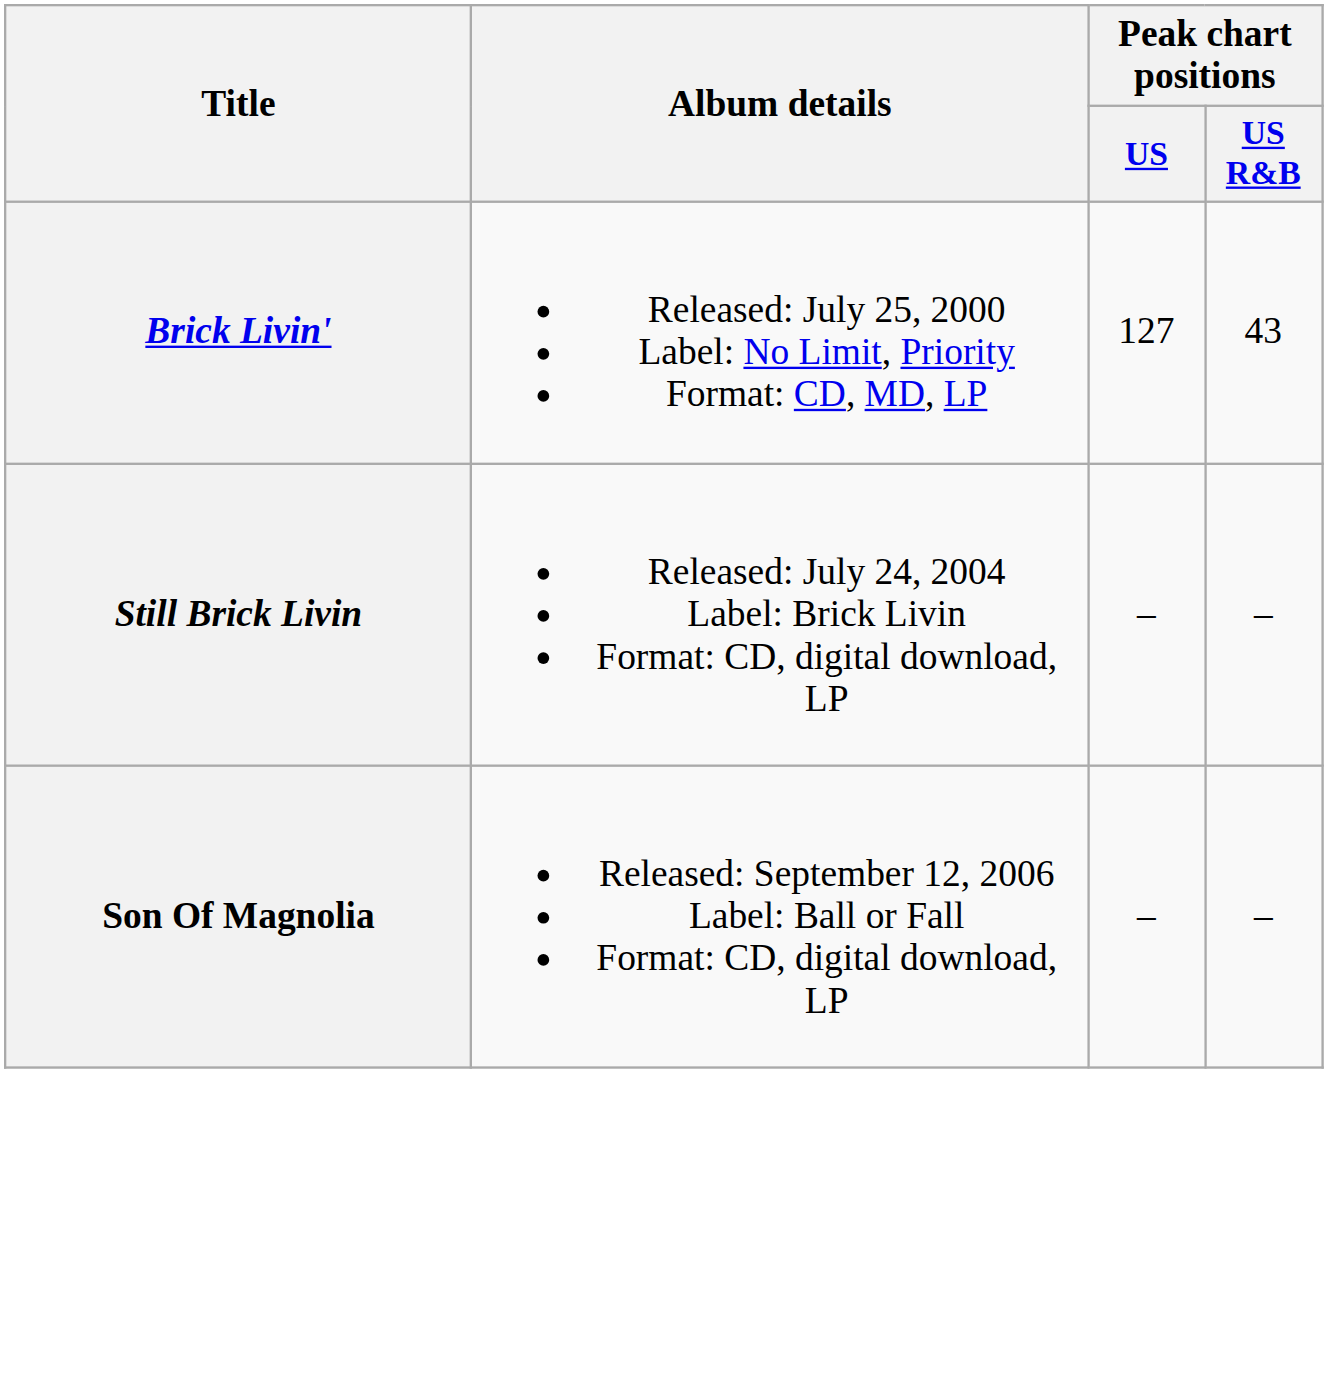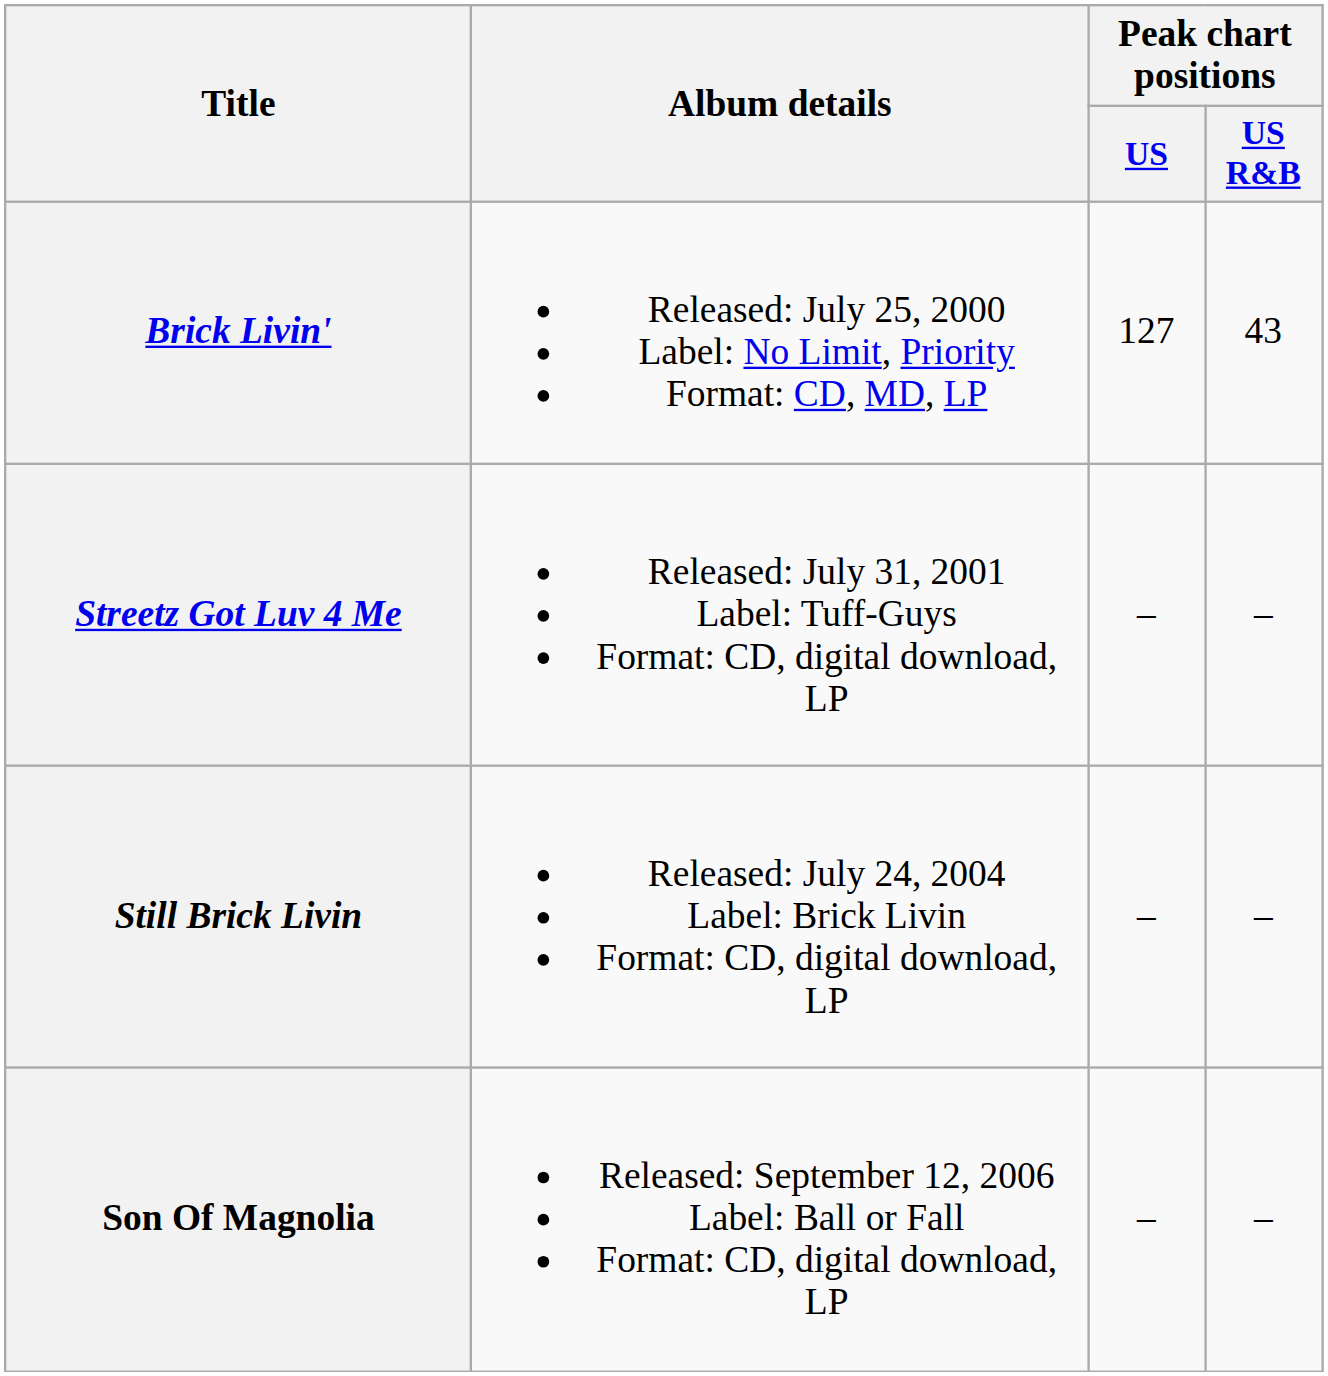+ row: Streetz Got Luv 4 Me | Released: July 31, 2001 Label: Tuff-Guys Format: CD, digital download, LP | – | –
